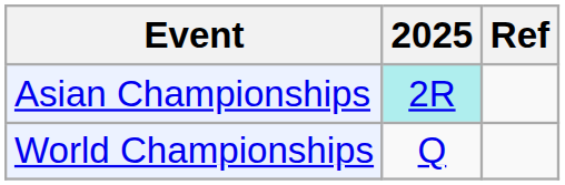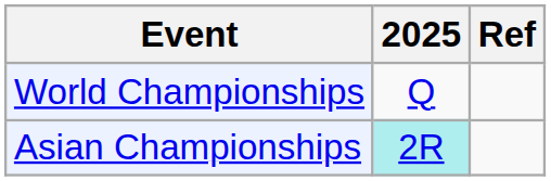rows swapped: Asian Championships <-> World Championships
